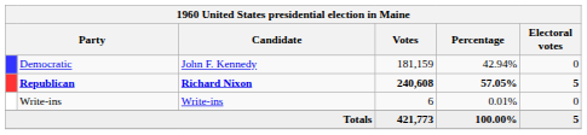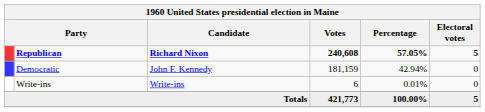rows swapped: Republican <-> Democratic
